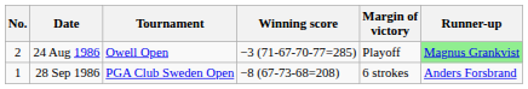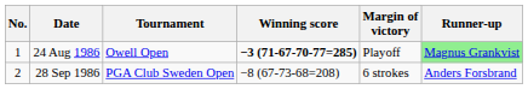24 Aug 1986 | No.: 2 -> 1
24 Aug 1986 | Winning score: normal -> bold
28 Sep 1986 | No.: 1 -> 2
